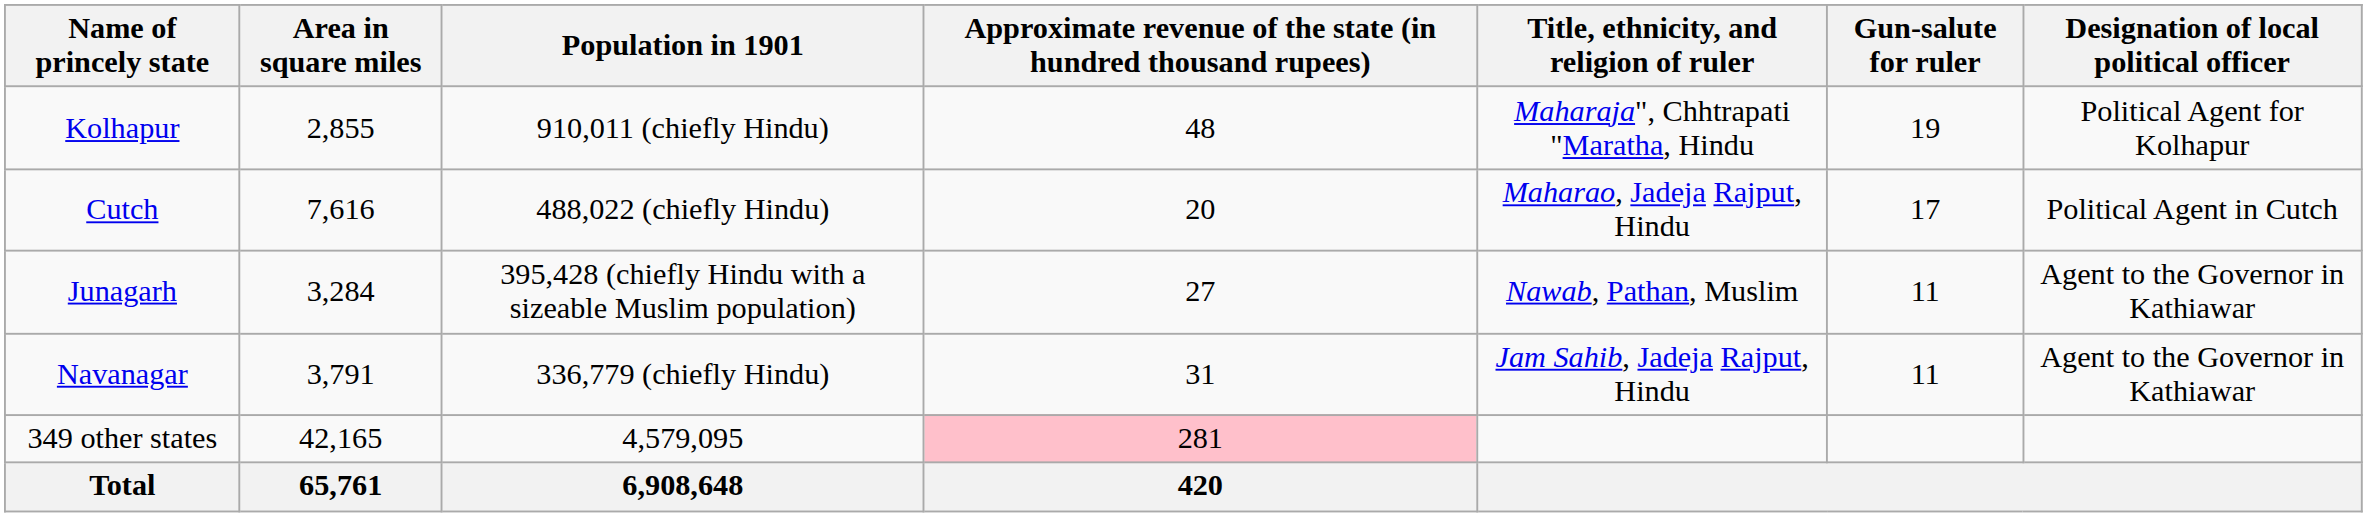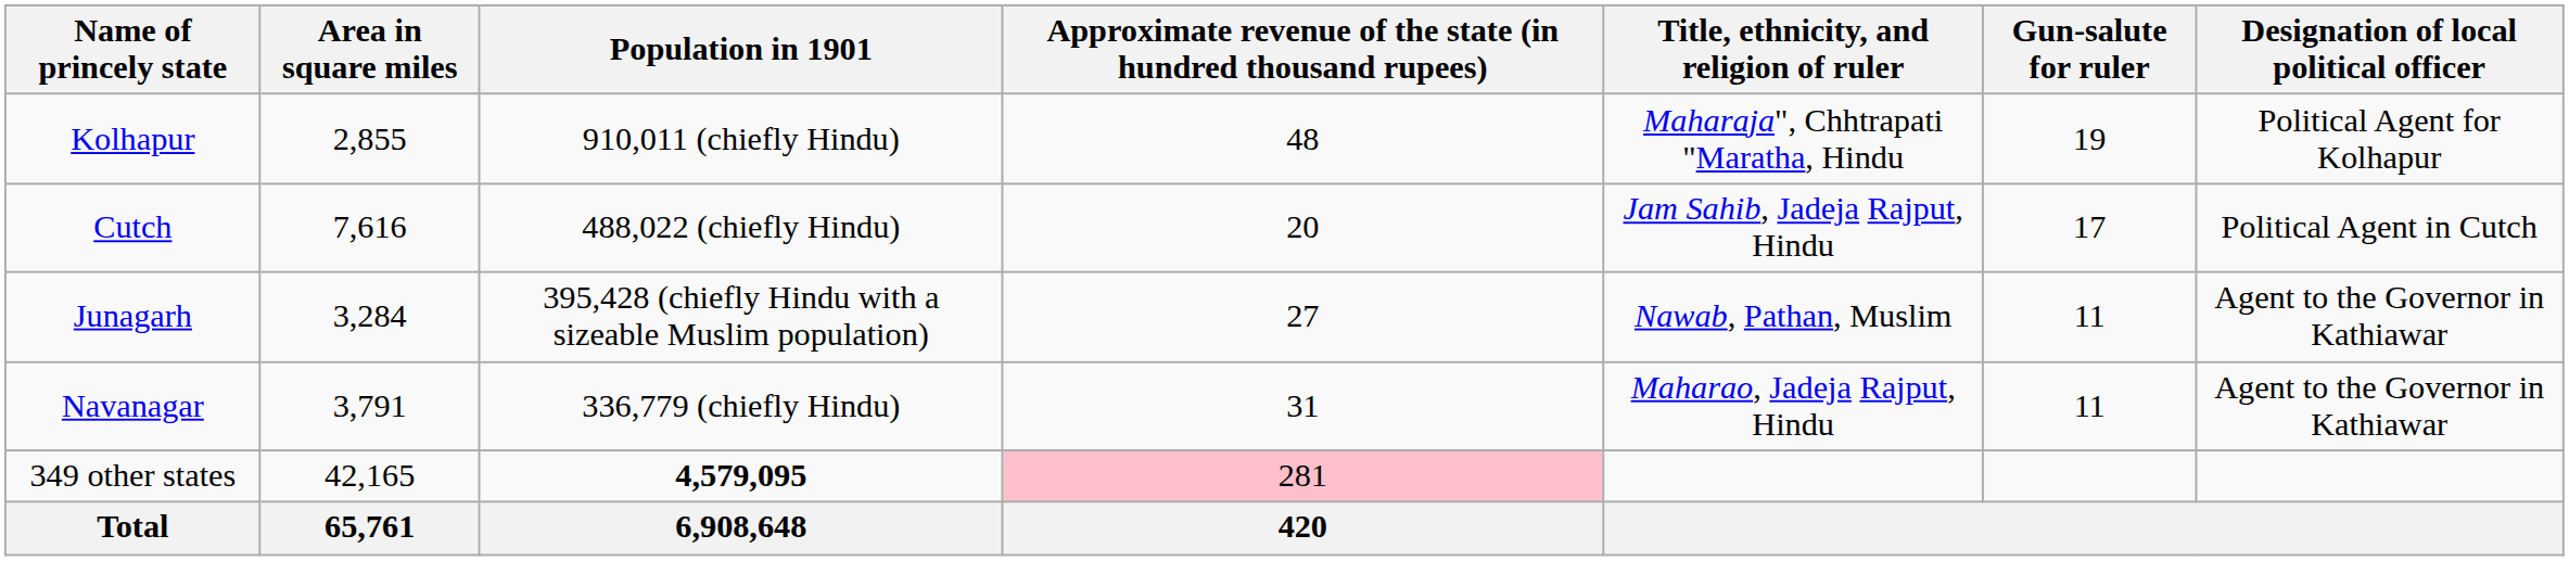Cutch | Title, ethnicity, and religion of ruler: Maharao, Jadeja Rajput, Hindu -> Jam Sahib, Jadeja Rajput, Hindu
Navanagar | Title, ethnicity, and religion of ruler: Jam Sahib, Jadeja Rajput, Hindu -> Maharao, Jadeja Rajput, Hindu
349 other states | Population in 1901: normal -> bold
